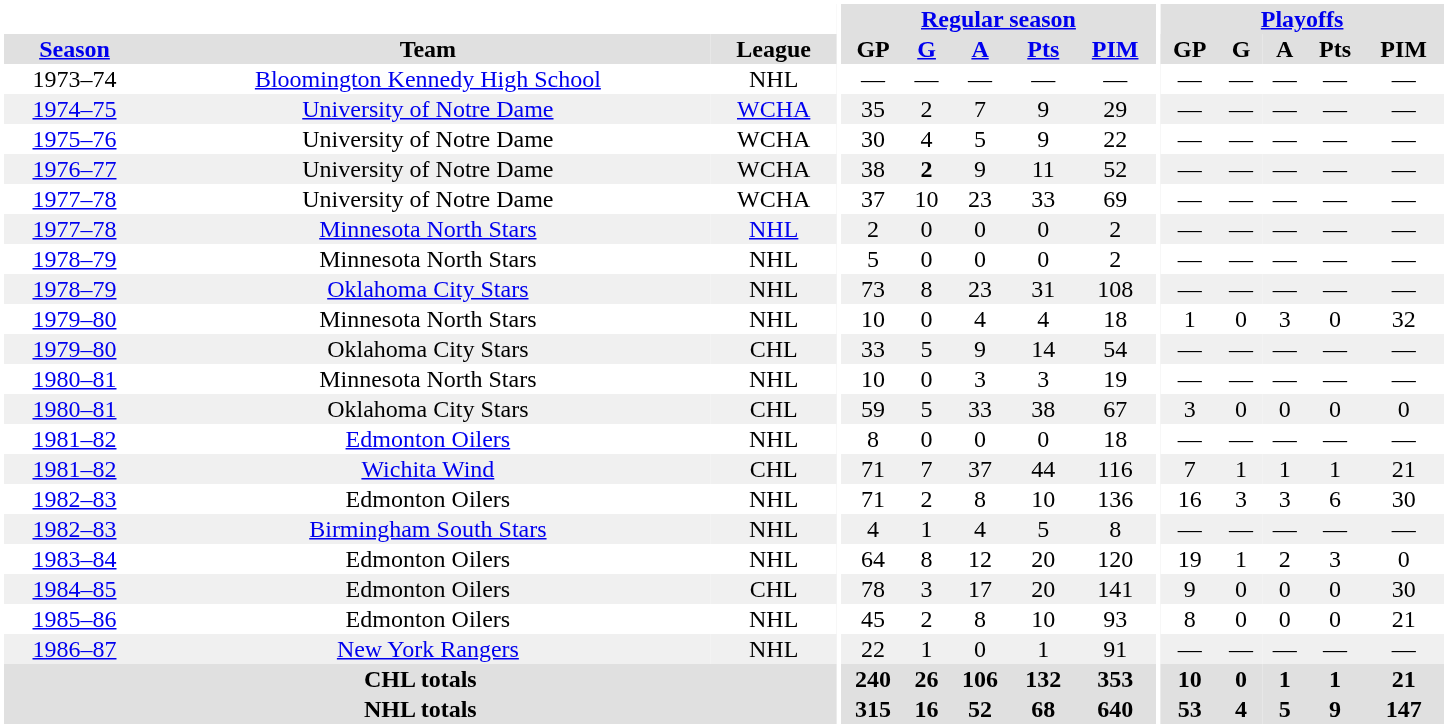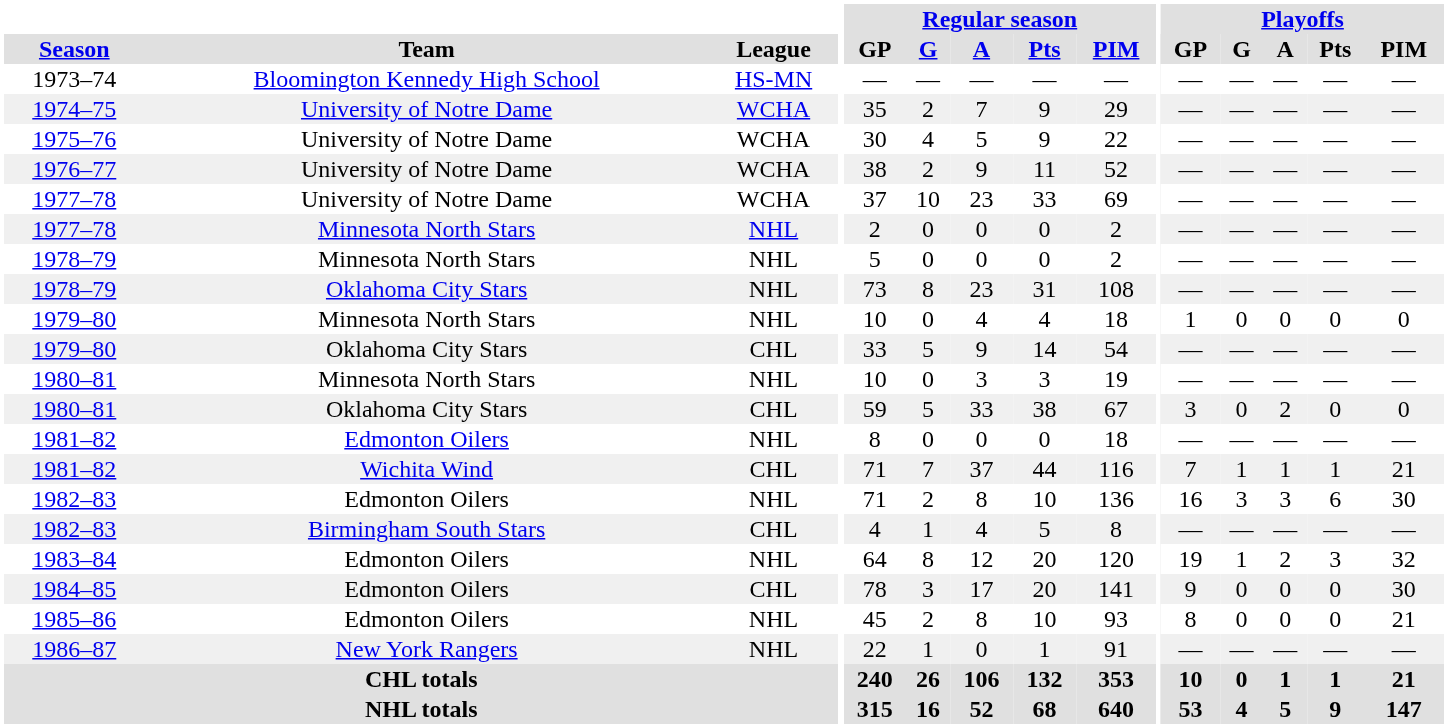1973–74 | League: NHL -> HS-MN
1976–77 | Regular season / G: bold -> normal
1979–80 / Minnesota North Stars | Playoffs / A: 3 -> 0
1979–80 / Minnesota North Stars | Playoffs / PIM: 32 -> 0
1980–81 / Oklahoma City Stars | Playoffs / A: 0 -> 2
1982–83 / Birmingham South Stars | League: NHL -> CHL
1983–84 | Playoffs / PIM: 0 -> 32
